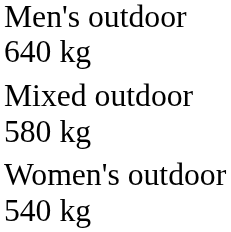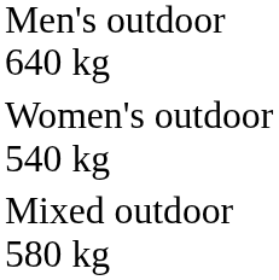rows swapped: Women's outdoor 540 kg <-> Mixed outdoor 580 kg
